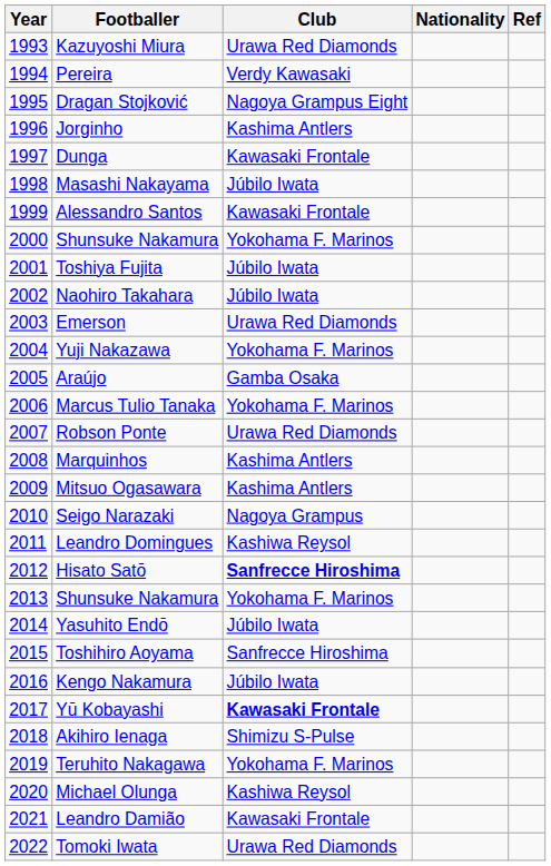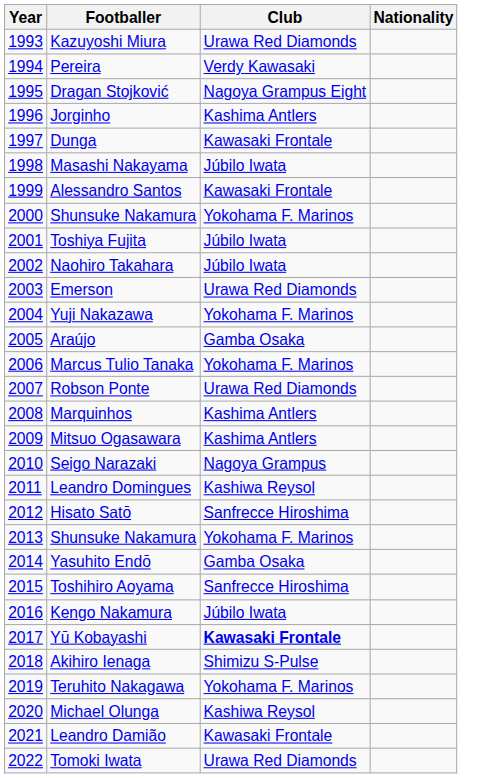- column: Ref
Hisato Satō | Club: bold -> normal
Yasuhito Endō | Club: Júbilo Iwata -> Gamba Osaka
